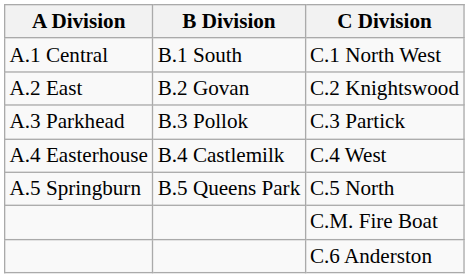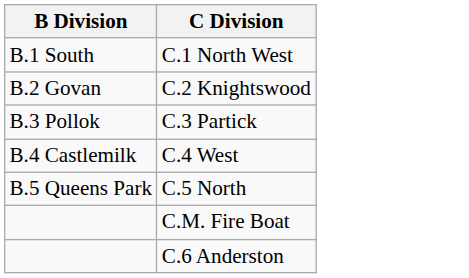- column: A Division | A.1 Central | A.2 East | A.3 Parkhead | A.4 Easterhouse | A.5 Springburn
